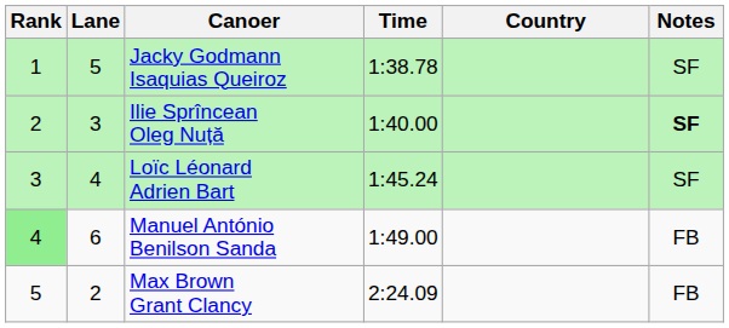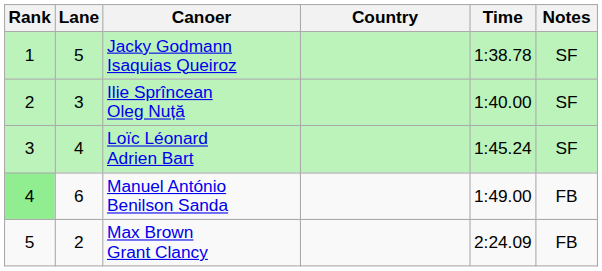columns swapped: Country <-> Time
Ilie Sprîncean Oleg Nuță | Notes: bold -> normal
